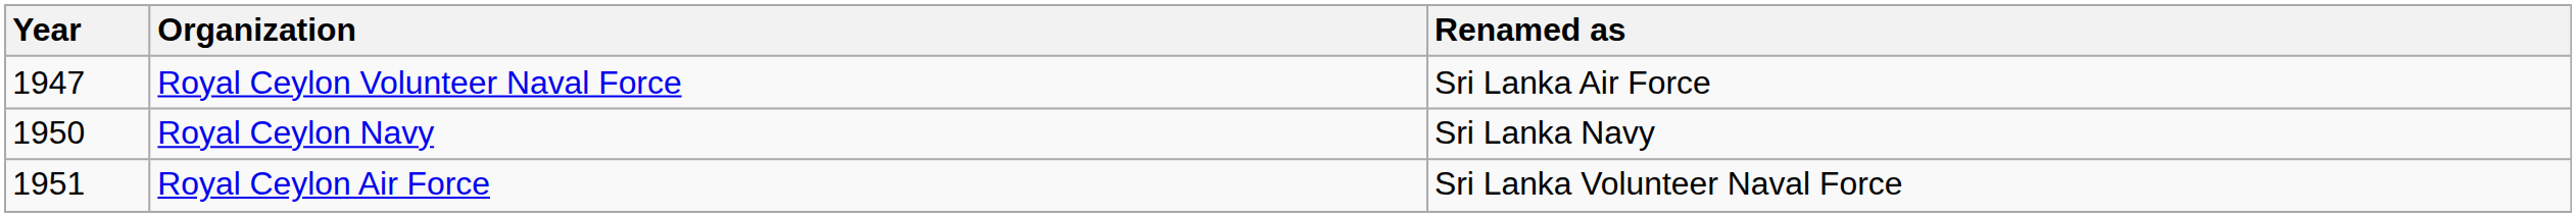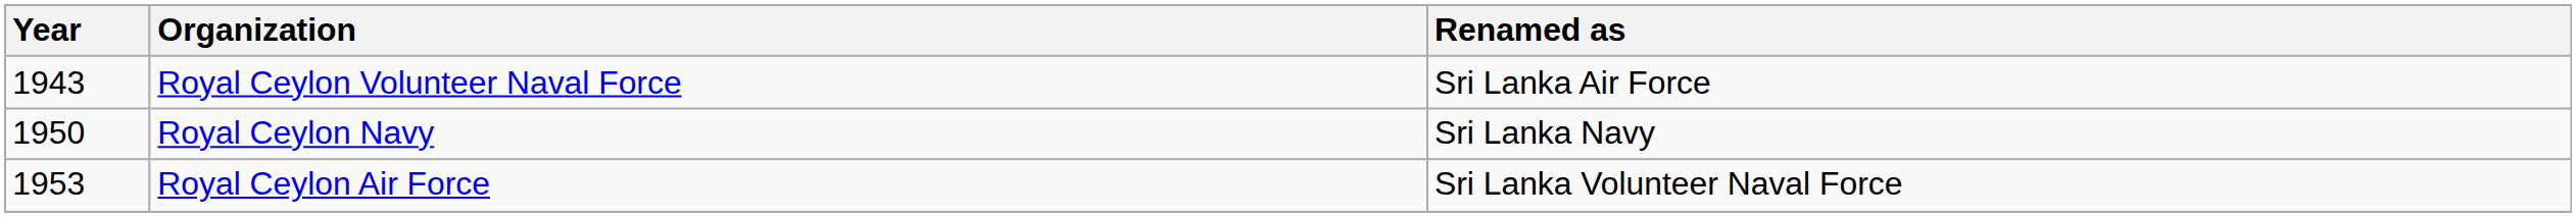Royal Ceylon Volunteer Naval Force | Year: 1947 -> 1943
Royal Ceylon Air Force | Year: 1951 -> 1953
